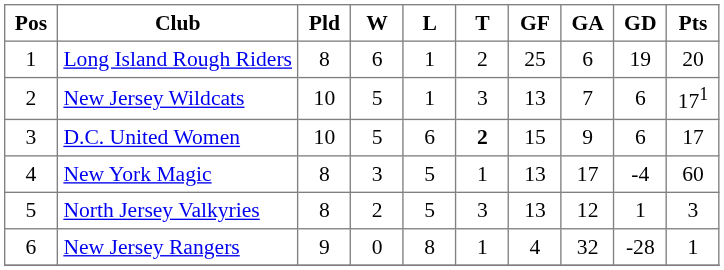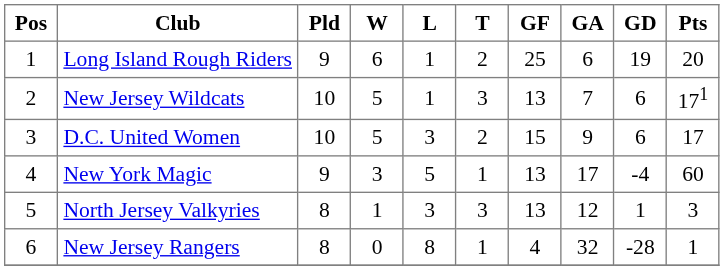Long Island Rough Riders | Pld: 8 -> 9
D.C. United Women | L: 6 -> 3
D.C. United Women | T: bold -> normal
New York Magic | Pld: 8 -> 9
North Jersey Valkyries | W: 2 -> 1
North Jersey Valkyries | L: 5 -> 3
New Jersey Rangers | Pld: 9 -> 8
